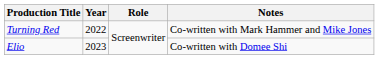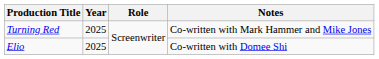Turning Red | Year: 2022 -> 2025
Elio | Year: 2023 -> 2025
